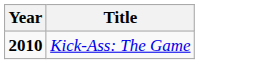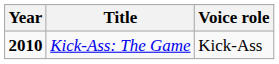+ column: Voice role | Kick-Ass
